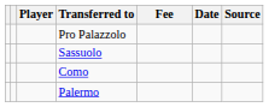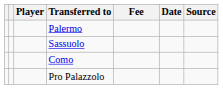rows swapped: Palermo <-> Pro Palazzolo
